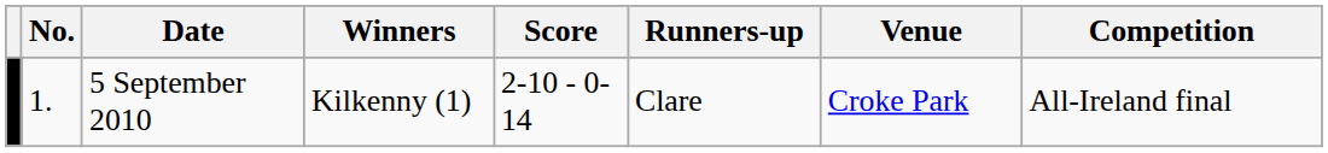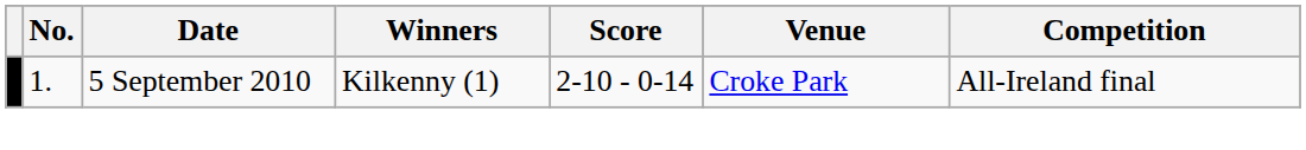- column: Runners-up | Clare
